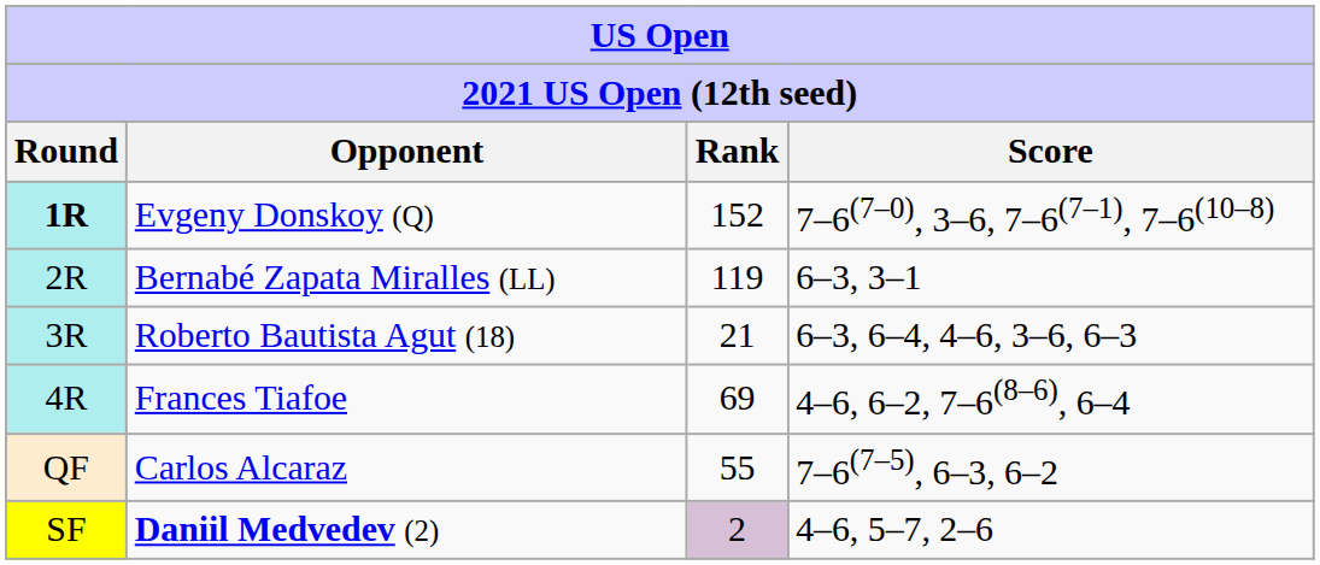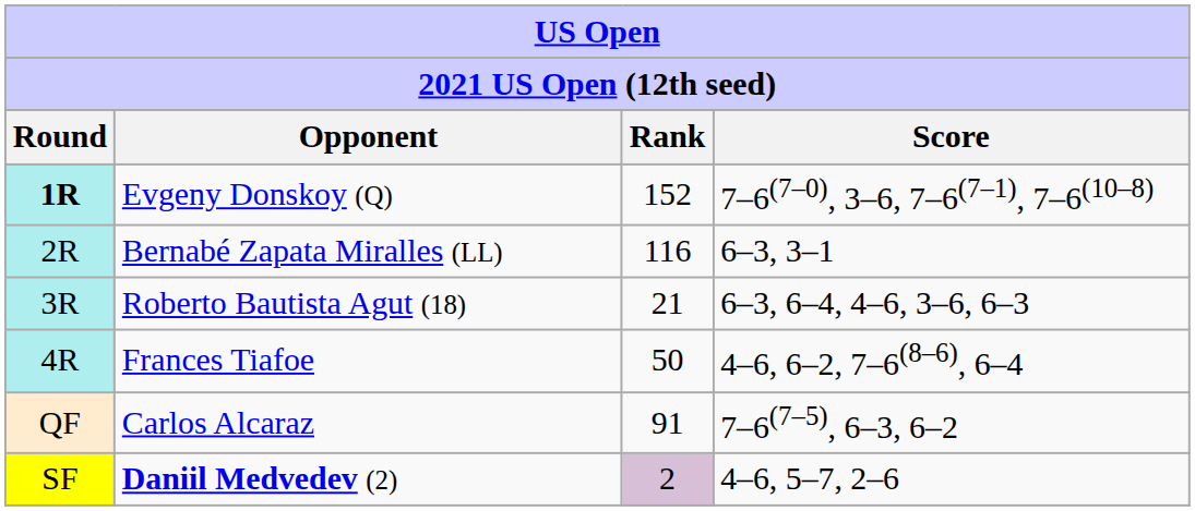Bernabé Zapata Miralles (LL) | Rank: 119 -> 116
Frances Tiafoe | Rank: 69 -> 50
Carlos Alcaraz | Rank: 55 -> 91
